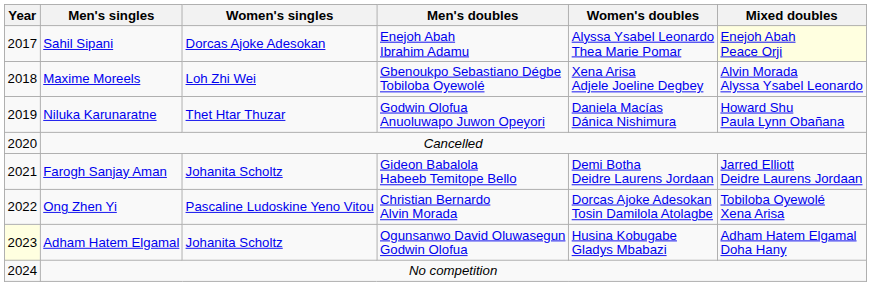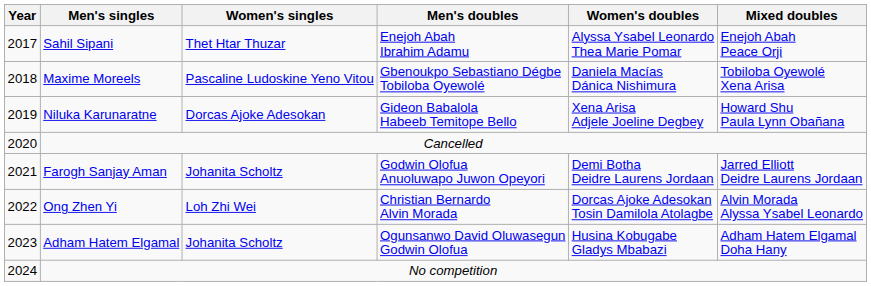Sahil Sipani | Women's singles: Dorcas Ajoke Adesokan -> Thet Htar Thuzar
Sahil Sipani | Mixed doubles: lightyellow background -> no background
Maxime Moreels | Women's singles: Loh Zhi Wei -> Pascaline Ludoskine Yeno Vitou
Maxime Moreels | Women's doubles: Xena Arisa Adjele Joeline Degbey -> Daniela Macías Dánica Nishimura
Maxime Moreels | Mixed doubles: Alvin Morada Alyssa Ysabel Leonardo -> Tobiloba Oyewolé Xena Arisa
Niluka Karunaratne | Women's singles: Thet Htar Thuzar -> Dorcas Ajoke Adesokan
Niluka Karunaratne | Men's doubles: Godwin Olofua Anuoluwapo Juwon Opeyori -> Gideon Babalola Habeeb Temitope Bello
Niluka Karunaratne | Women's doubles: Daniela Macías Dánica Nishimura -> Xena Arisa Adjele Joeline Degbey
Farogh Sanjay Aman | Men's doubles: Gideon Babalola Habeeb Temitope Bello -> Godwin Olofua Anuoluwapo Juwon Opeyori
Ong Zhen Yi | Women's singles: Pascaline Ludoskine Yeno Vitou -> Loh Zhi Wei
Ong Zhen Yi | Mixed doubles: Tobiloba Oyewolé Xena Arisa -> Alvin Morada Alyssa Ysabel Leonardo
Adham Hatem Elgamal | Year: lightyellow background -> no background
